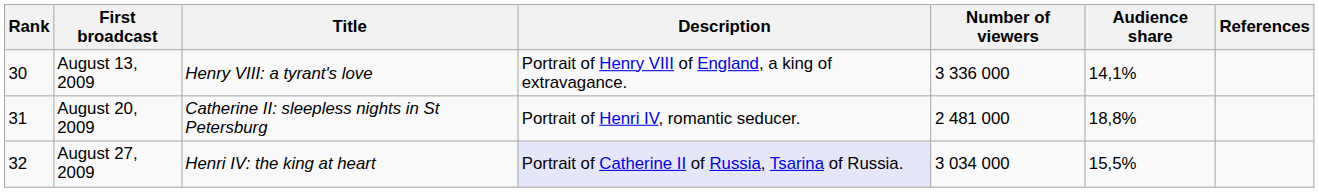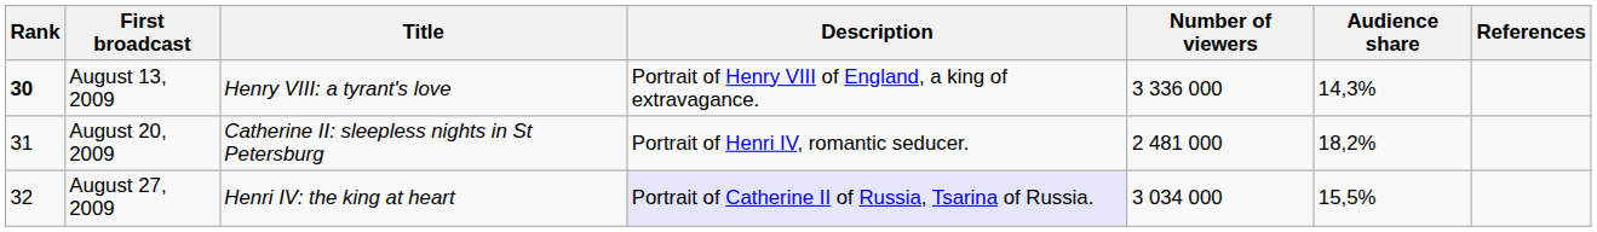August 13, 2009 | Rank: normal -> bold
August 13, 2009 | Audience share: 14,1% -> 14,3%
August 20, 2009 | Audience share: 18,8% -> 18,2%
